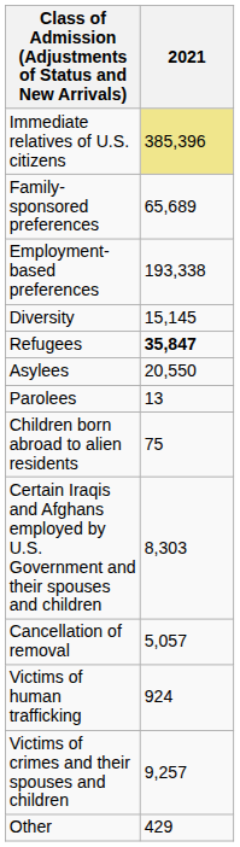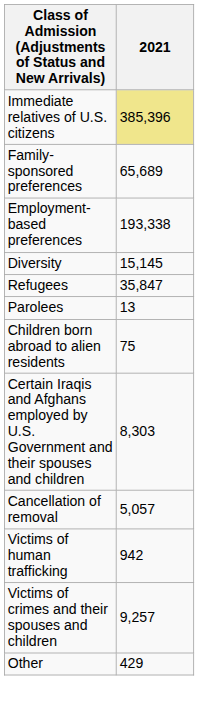Refugees | 2021: bold -> normal
- row: Asylees | 20,550
Victims of human trafficking | 2021: 924 -> 942
